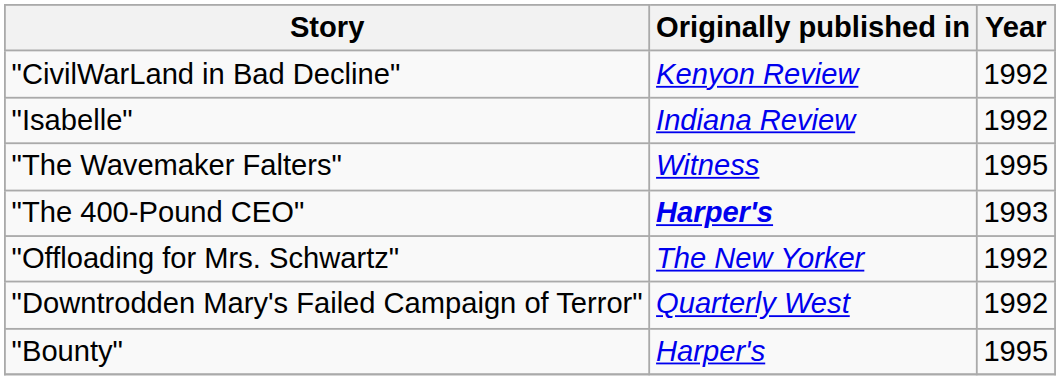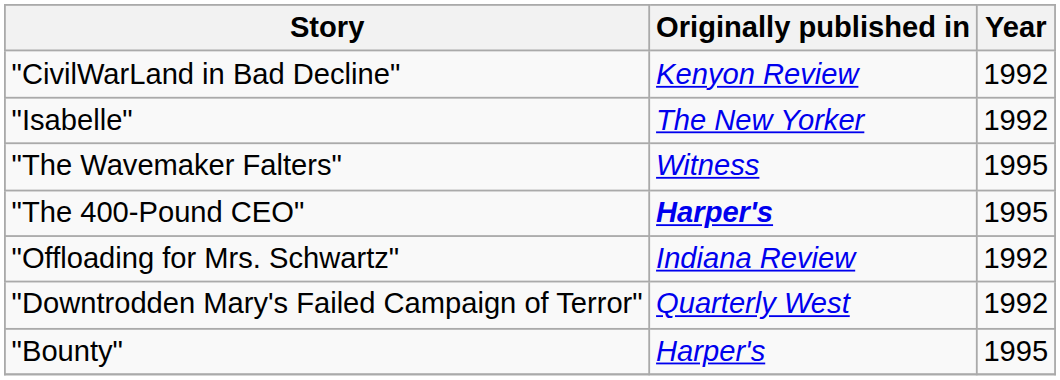"Isabelle" | Originally published in: Indiana Review -> The New Yorker
"The 400-Pound CEO" | Year: 1993 -> 1995
"Offloading for Mrs. Schwartz" | Originally published in: The New Yorker -> Indiana Review
